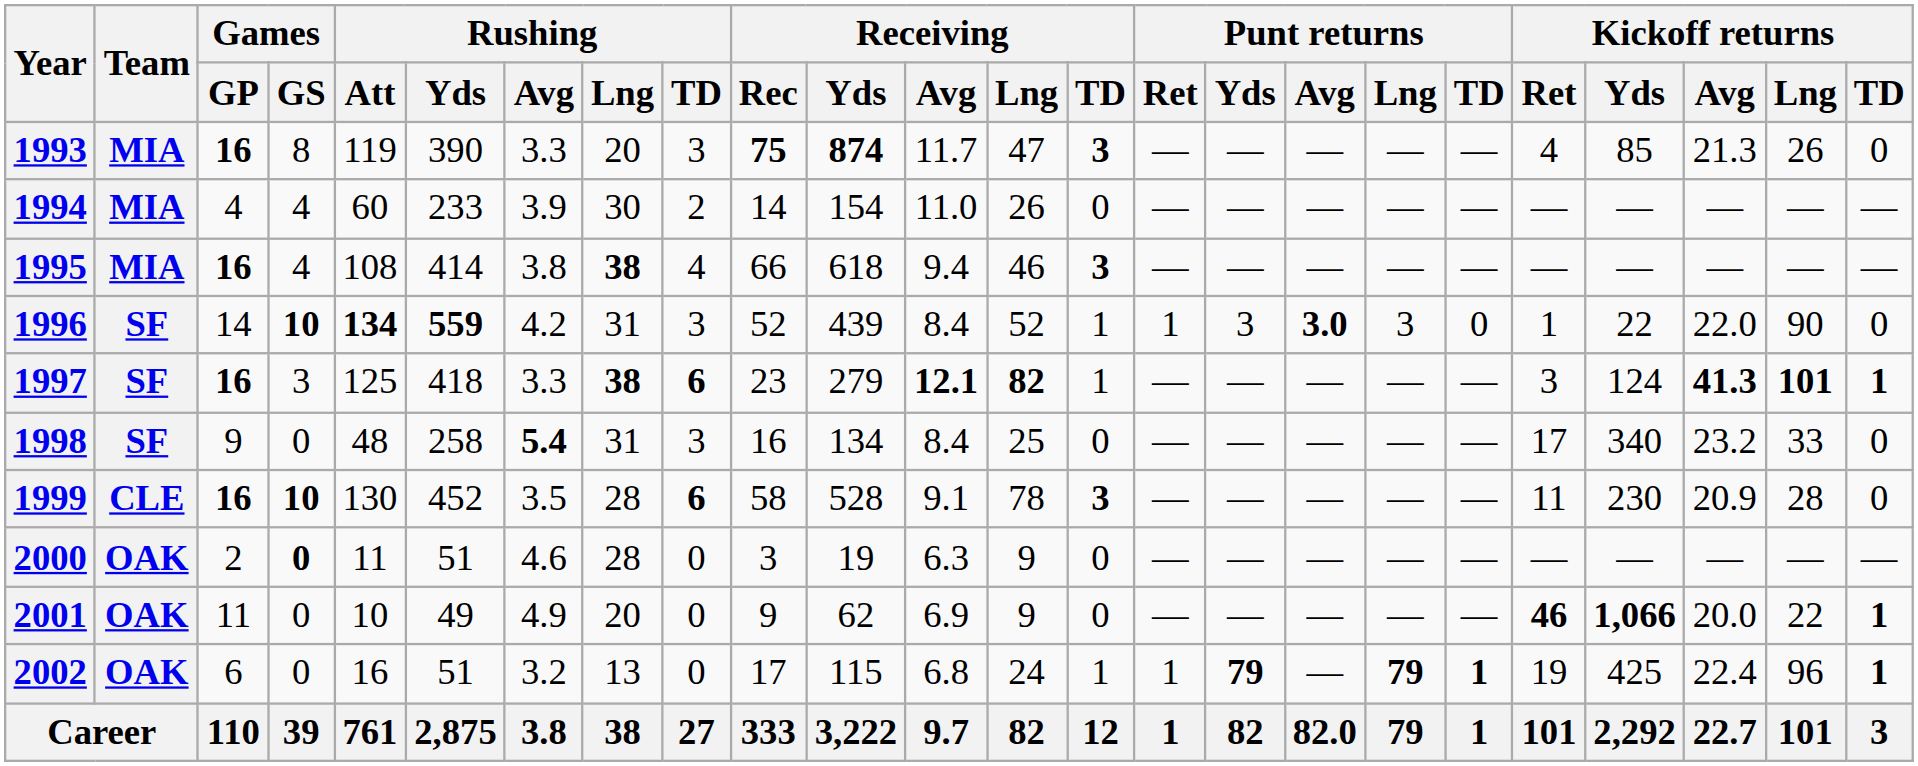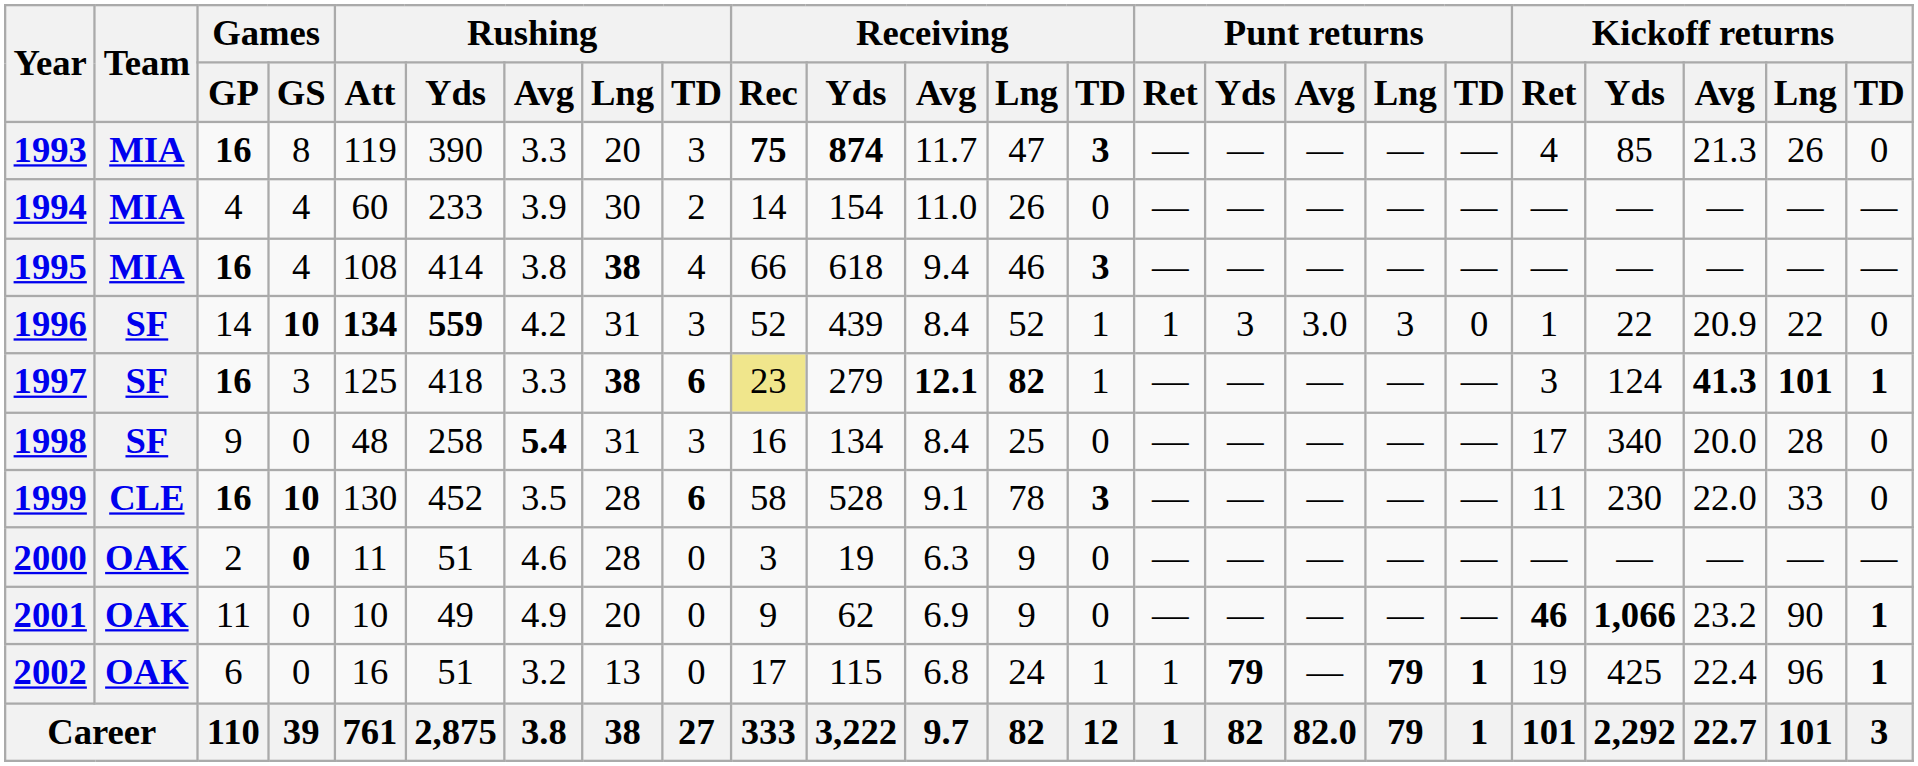1996 | Punt returns / Avg: bold -> normal
1996 | Kickoff returns / Avg: 22.0 -> 20.9
1996 | Kickoff returns / Lng: 90 -> 22
1997 | Receiving / Rec: no background -> khaki background
1998 | Kickoff returns / Avg: 23.2 -> 20.0
1998 | Kickoff returns / Lng: 33 -> 28
1999 | Kickoff returns / Avg: 20.9 -> 22.0
1999 | Kickoff returns / Lng: 28 -> 33
2001 | Kickoff returns / Avg: 20.0 -> 23.2
2001 | Kickoff returns / Lng: 22 -> 90
